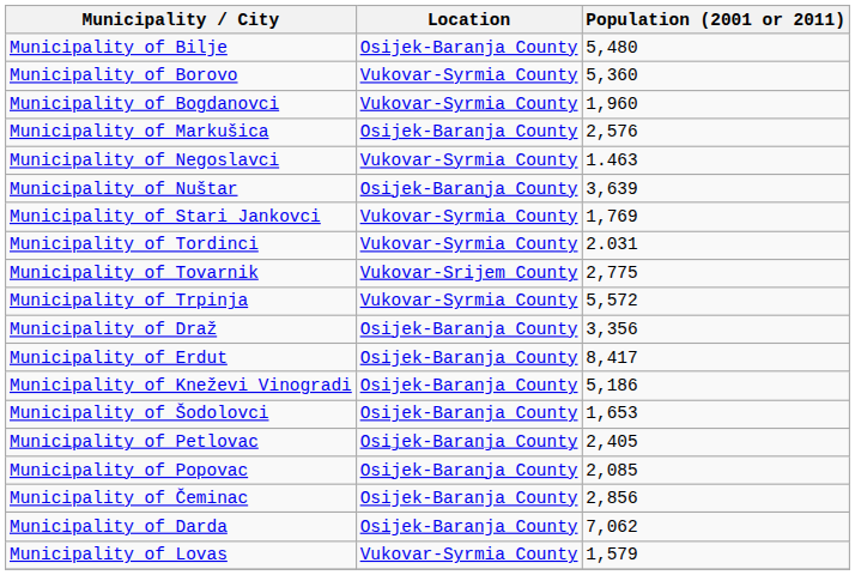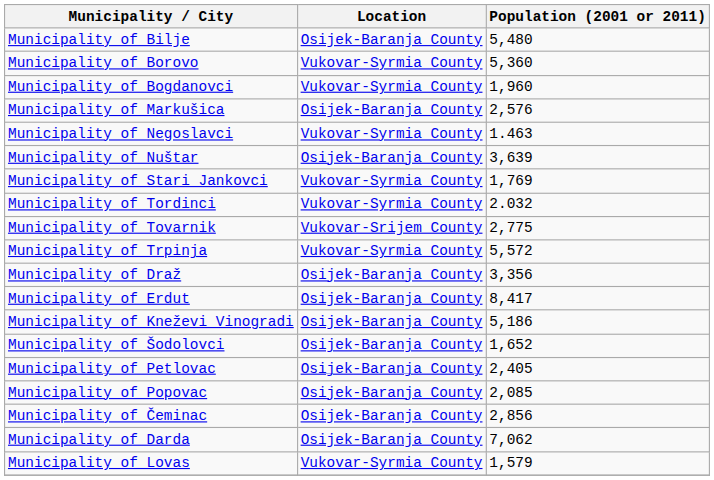Municipality of Tordinci | Population (2001 or 2011): 2.031 -> 2.032
Municipality of Šodolovci | Population (2001 or 2011): 1,653 -> 1,652
